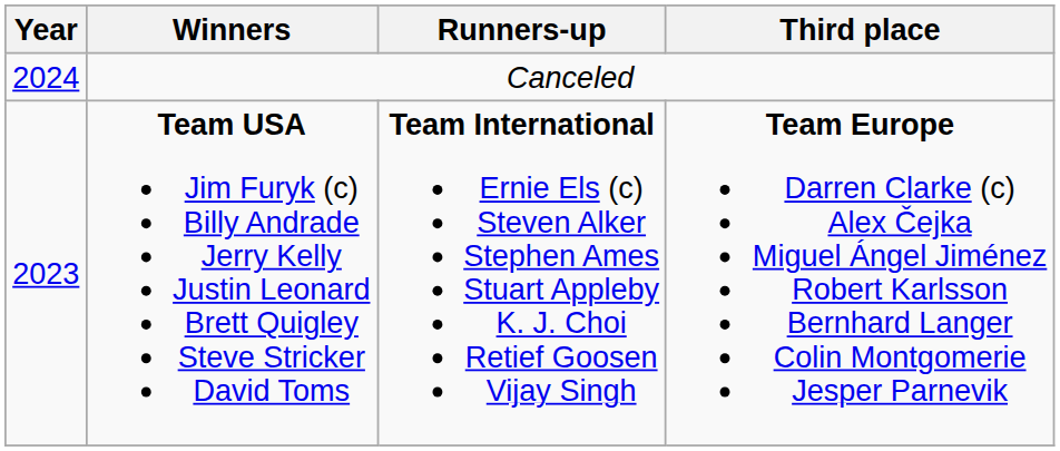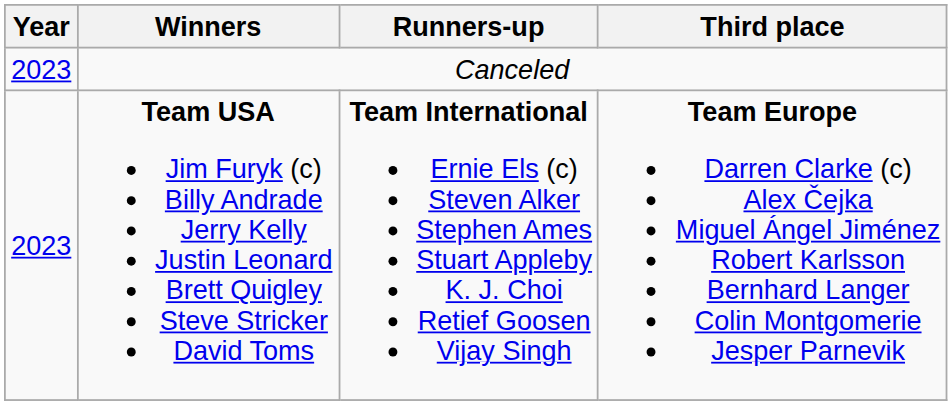Canceled | Year: 2024 -> 2023
